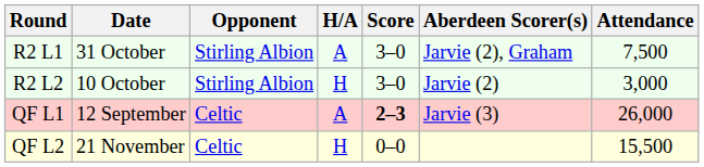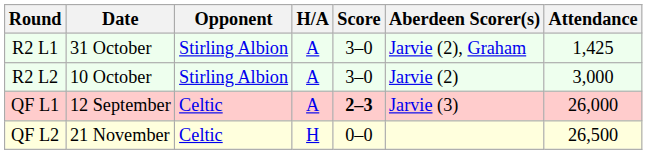R2 L1 | Attendance: 7,500 -> 1,425
R2 L2 | H/A: H -> A
QF L2 | Attendance: 15,500 -> 26,500
